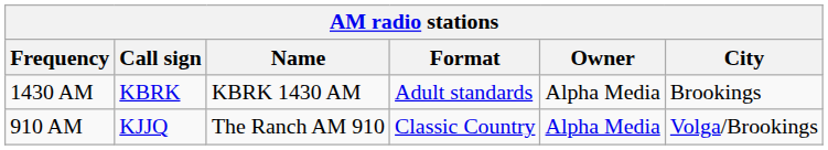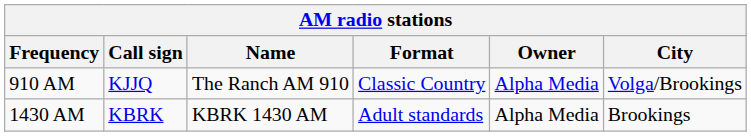rows swapped: 910 AM <-> 1430 AM
